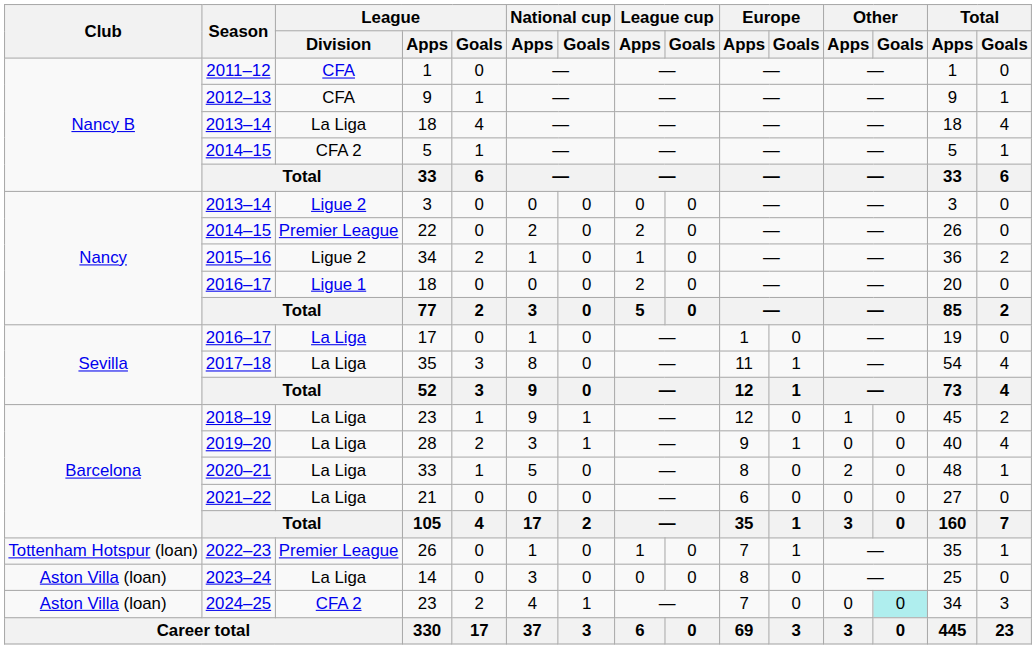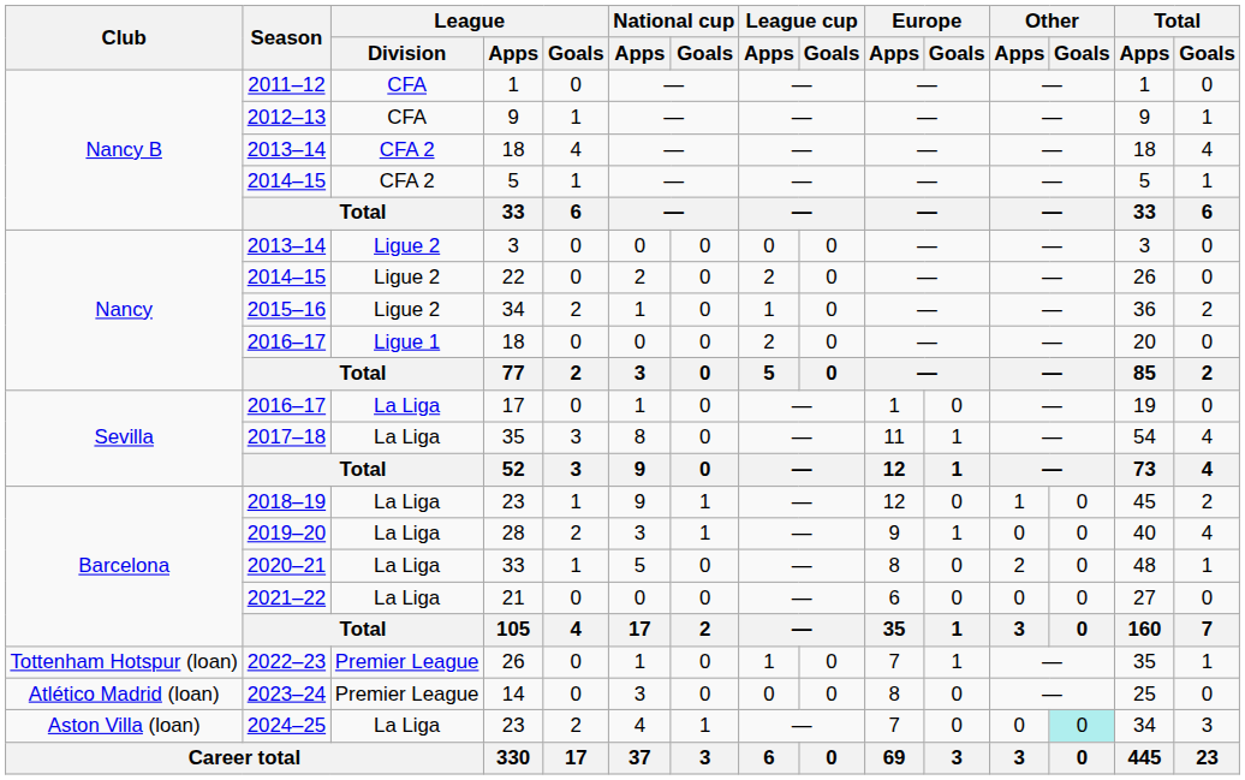2013–14 / 18 | League / Division: La Liga -> CFA 2
22 | League / Division: Premier League -> Ligue 2
14 | Club: Aston Villa (loan) -> Atlético Madrid (loan)
14 | League / Division: La Liga -> Premier League
2024–25 / 23 | League / Division: CFA 2 -> La Liga
